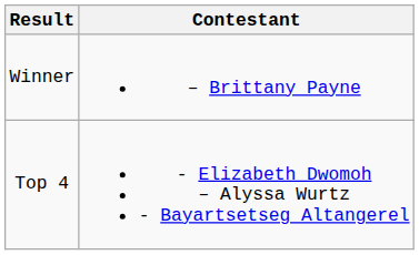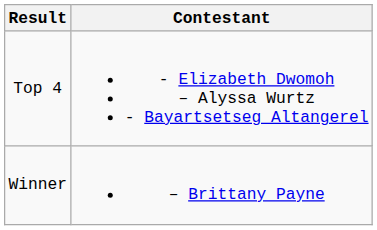rows swapped: Winner <-> Top 4
